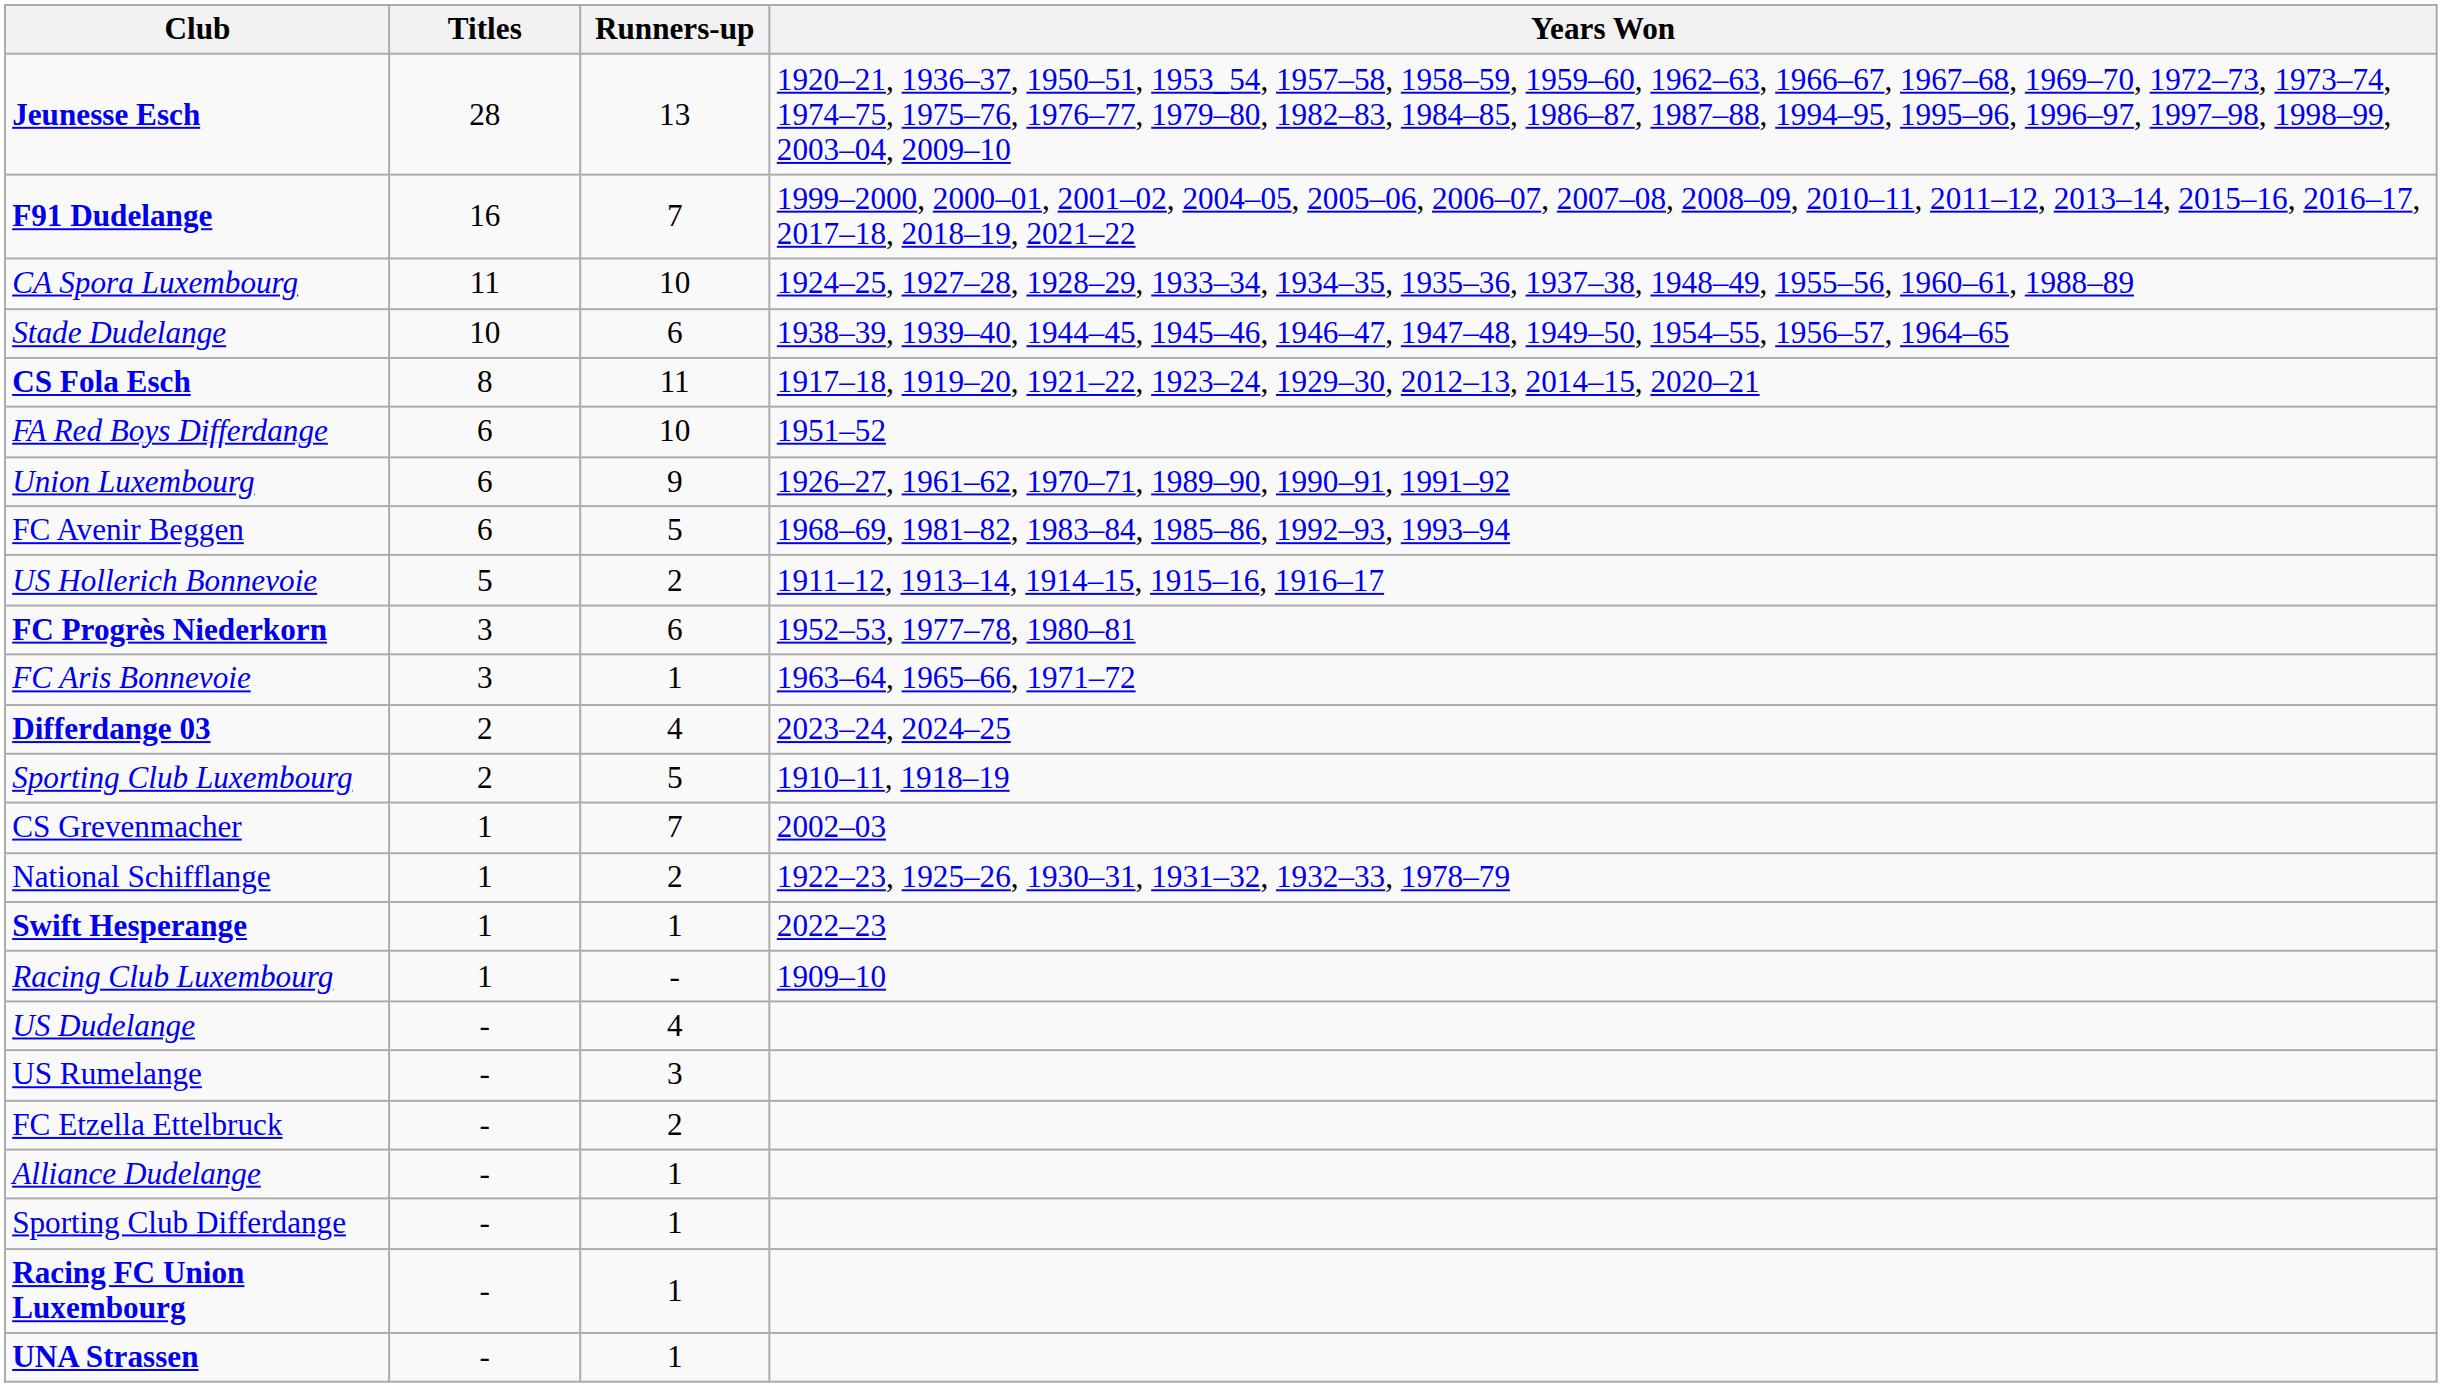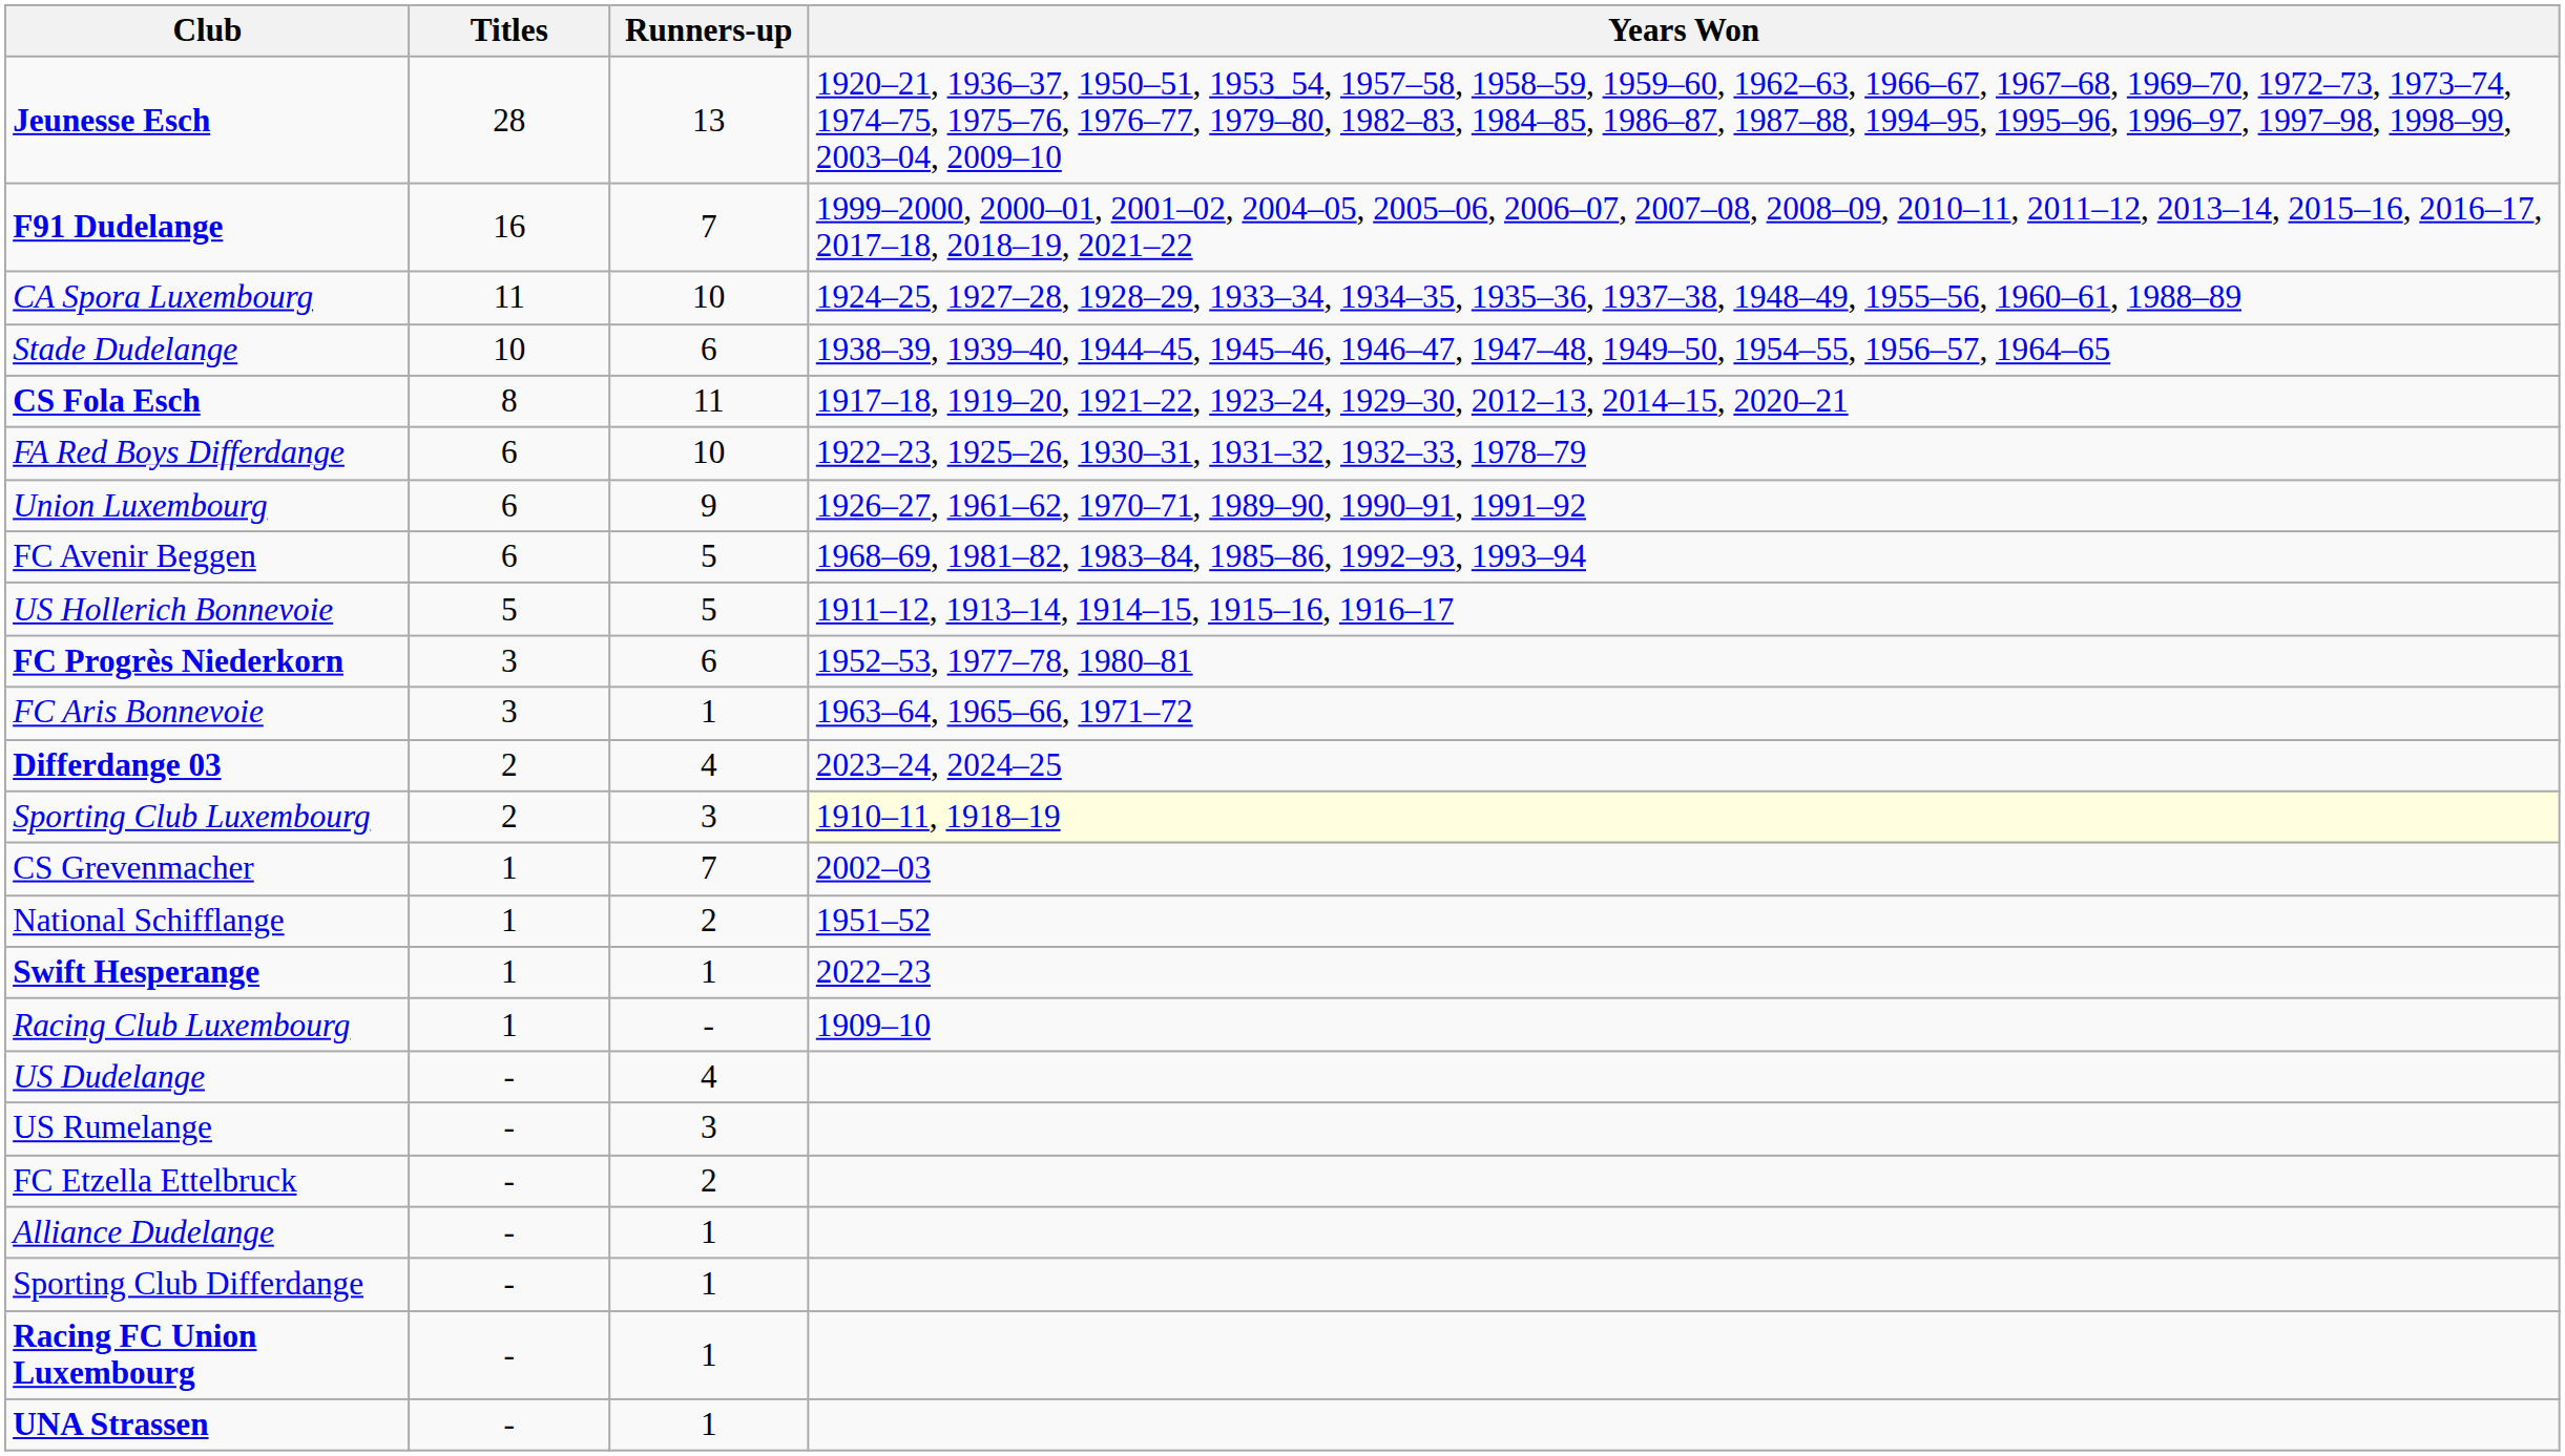FA Red Boys Differdange | Years Won: 1951–52 -> 1922–23, 1925–26, 1930–31, 1931–32, 1932–33, 1978–79
US Hollerich Bonnevoie | Runners-up: 2 -> 5
Sporting Club Luxembourg | Runners-up: 5 -> 3
Sporting Club Luxembourg | Years Won: no background -> lightyellow background
National Schifflange | Years Won: 1922–23, 1925–26, 1930–31, 1931–32, 1932–33, 1978–79 -> 1951–52
